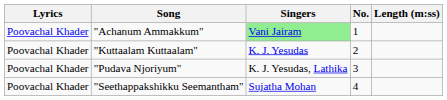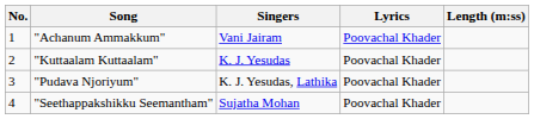columns swapped: No. <-> Lyrics
"Achanum Ammakkum" | Singers: lightgreen background -> no background
